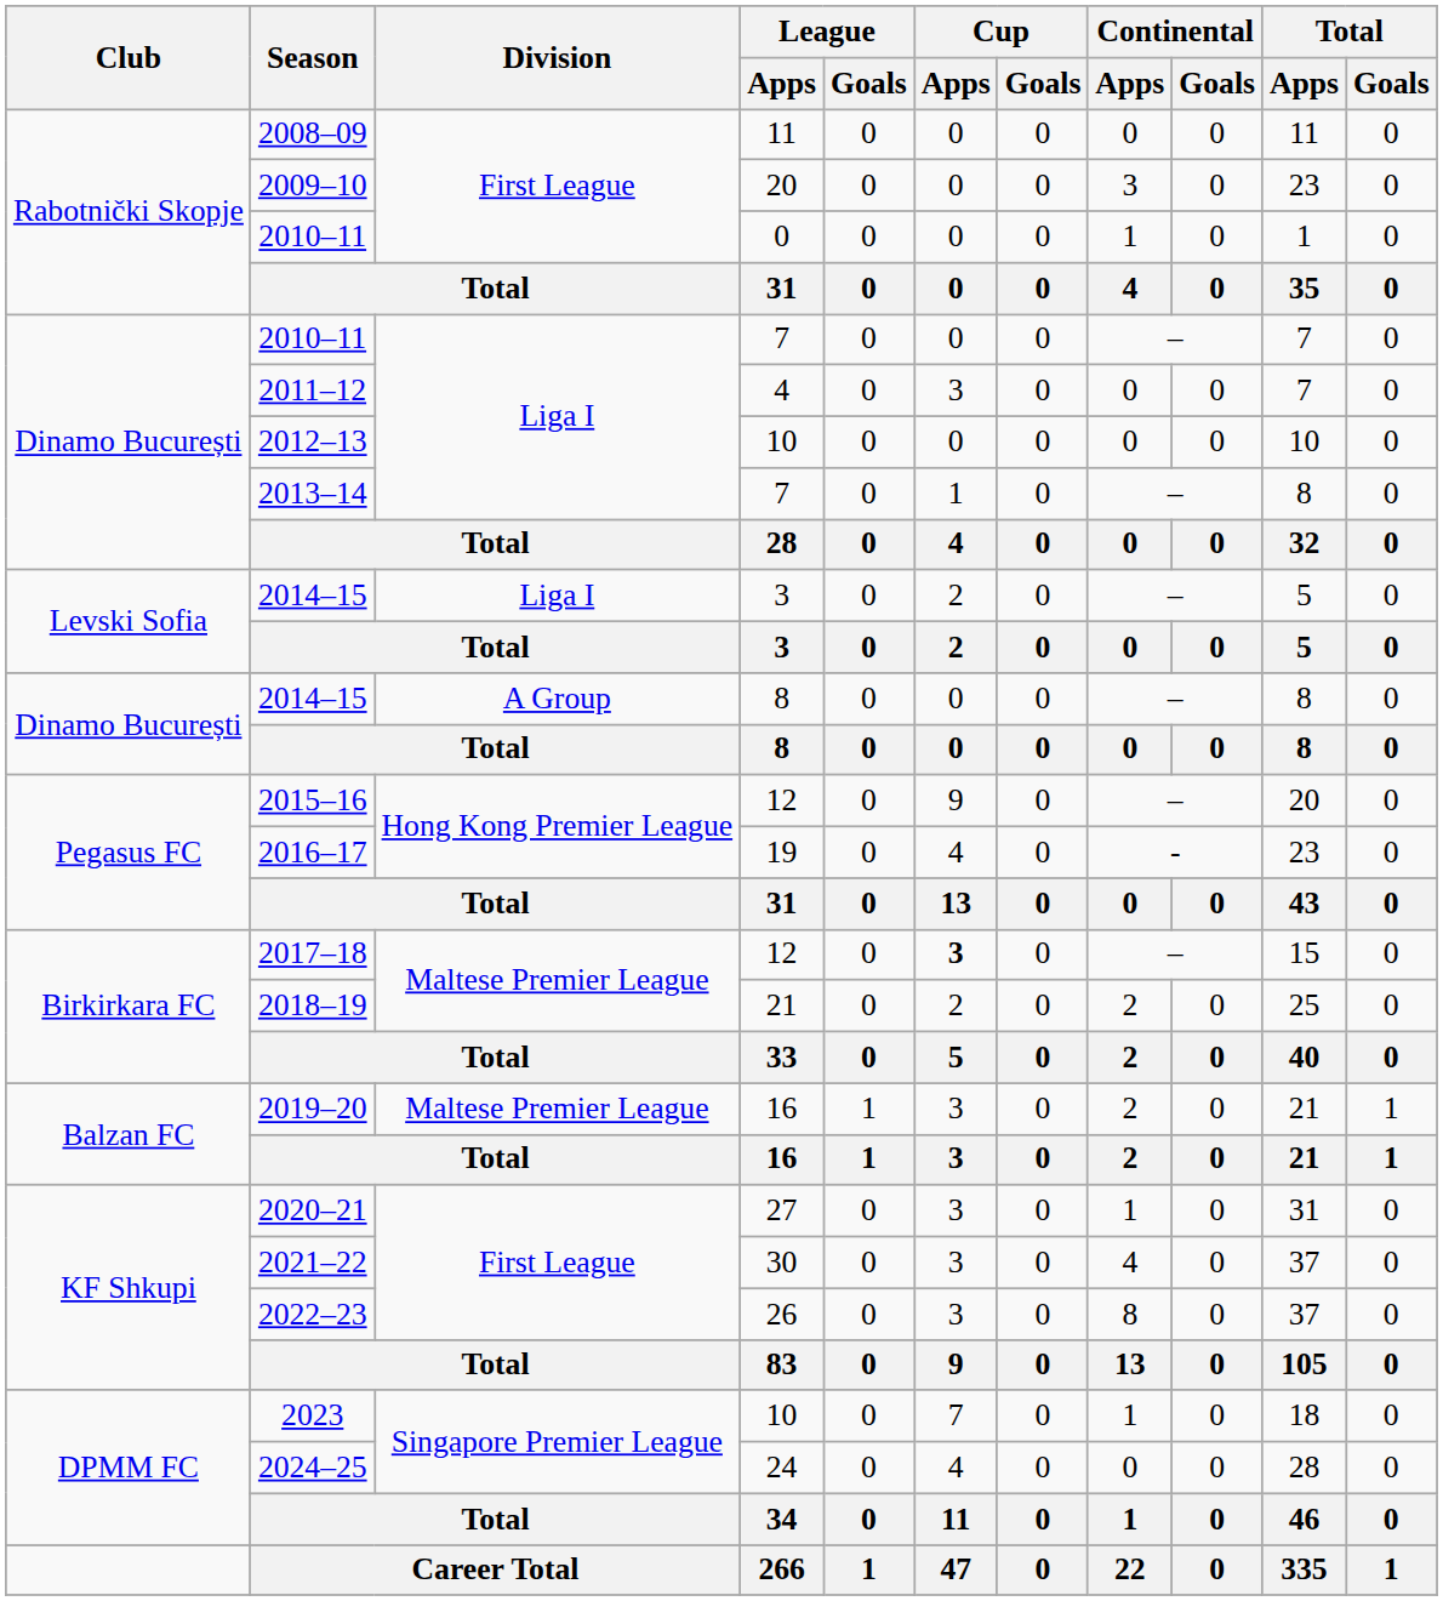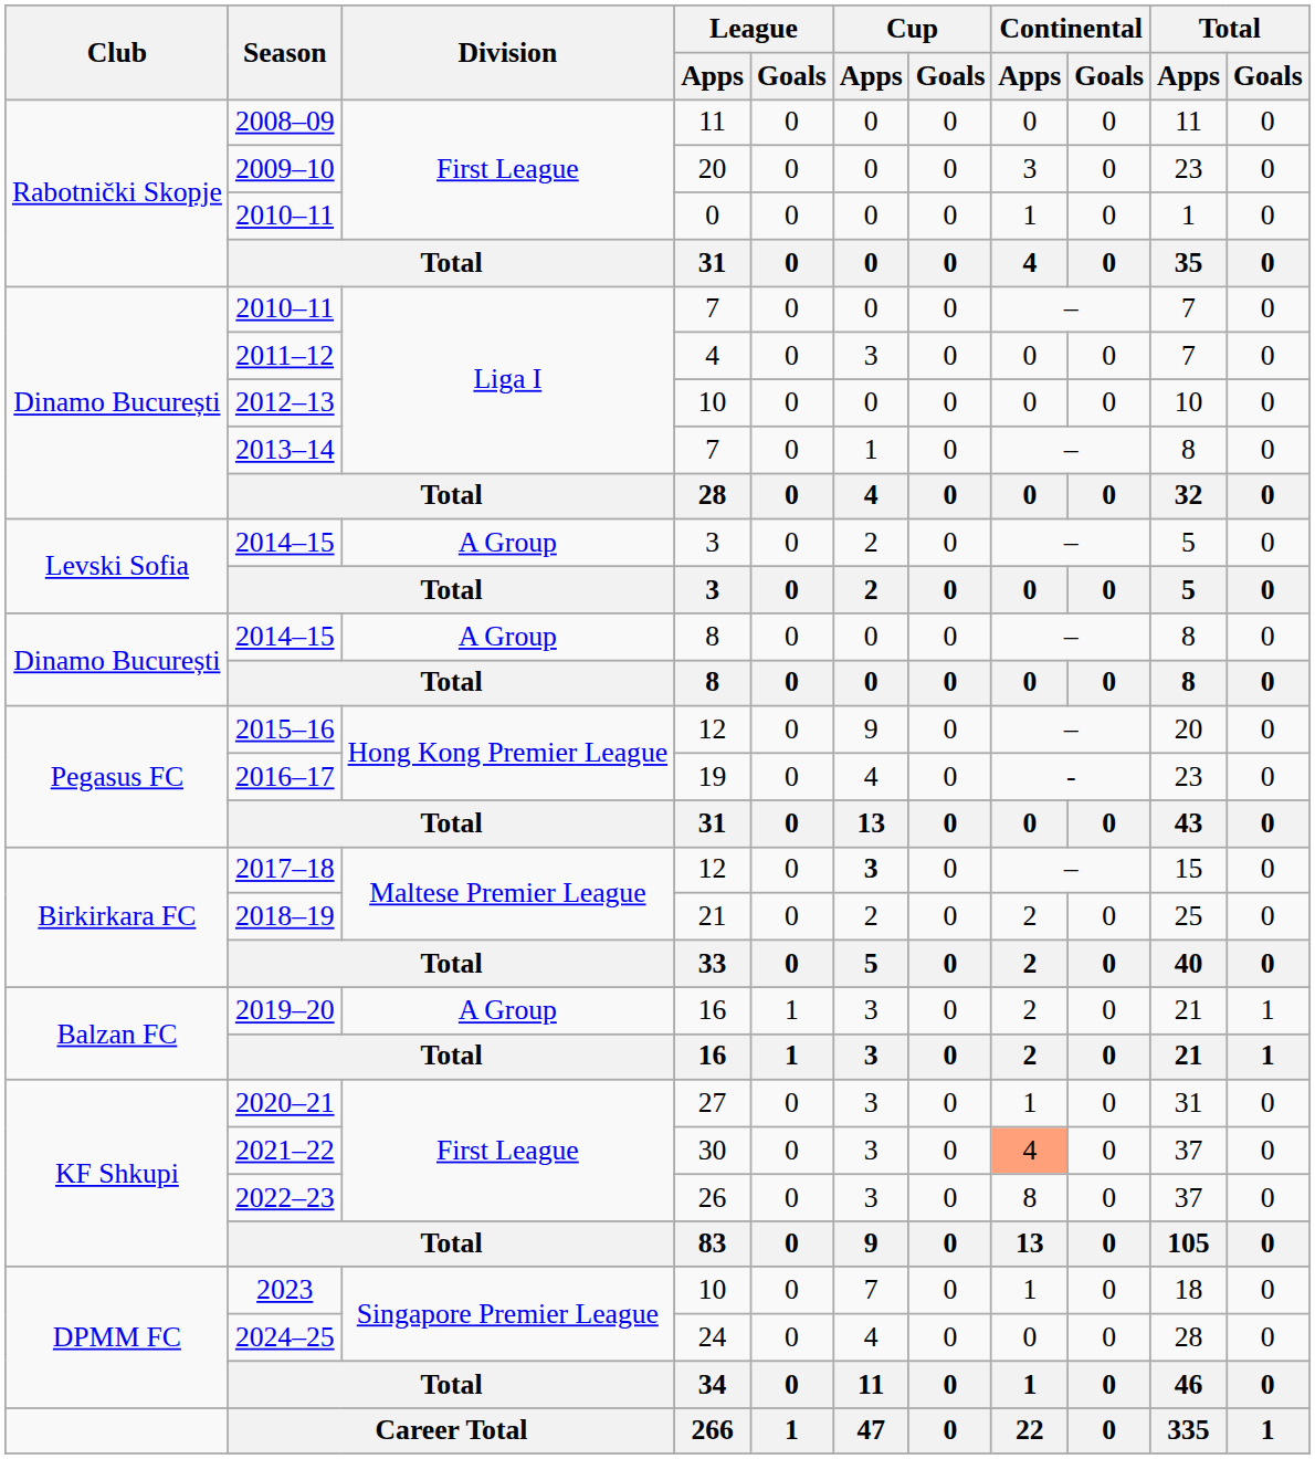2014–15 / 3 | Division: Liga I -> A Group
2019–20 | Division: Maltese Premier League -> A Group
2021–22 | Continental / Apps: no background -> lightsalmon background
